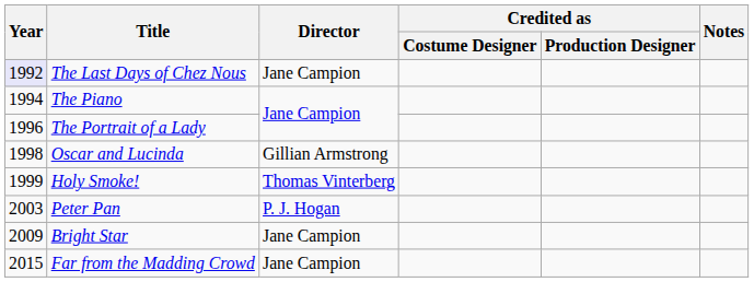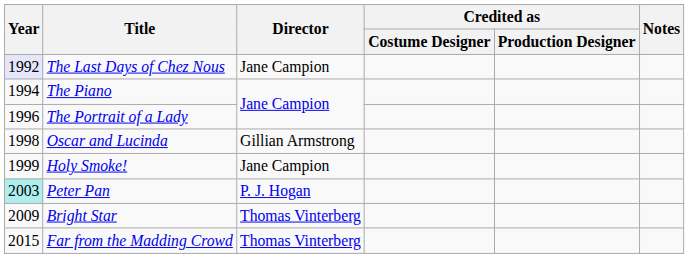Holy Smoke! | Director: Thomas Vinterberg -> Jane Campion
Peter Pan | Year: no background -> paleturquoise background
Bright Star | Director: Jane Campion -> Thomas Vinterberg
Far from the Madding Crowd | Director: Jane Campion -> Thomas Vinterberg
